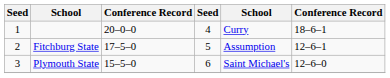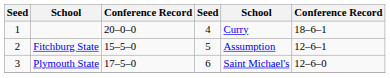Fitchburg State | column 3: 17–5–0 -> 15–5–0
Plymouth State | column 3: 15–5–0 -> 17–5–0
